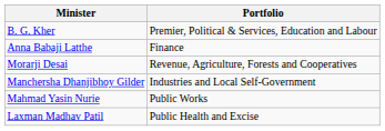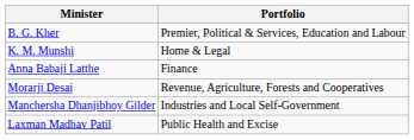+ row: K. M. Munshi | Home & Legal
- row: Mahmad Yasin Nurie | Public Works
